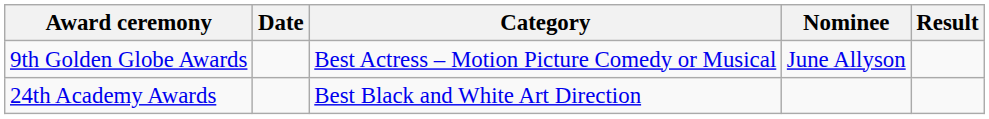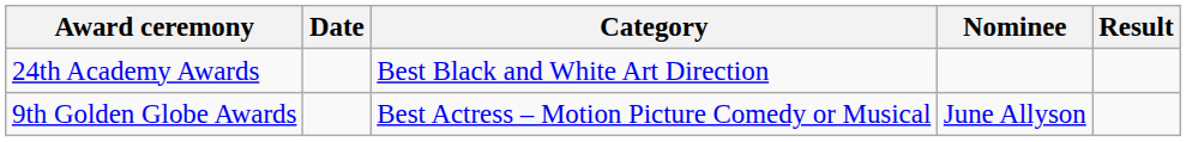rows swapped: 9th Golden Globe Awards <-> 24th Academy Awards
